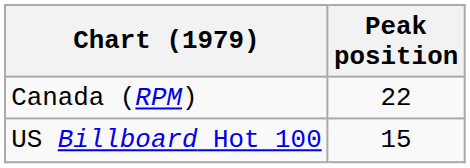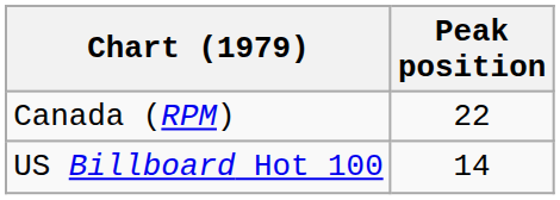US Billboard Hot 100 | Peak position: 15 -> 14
